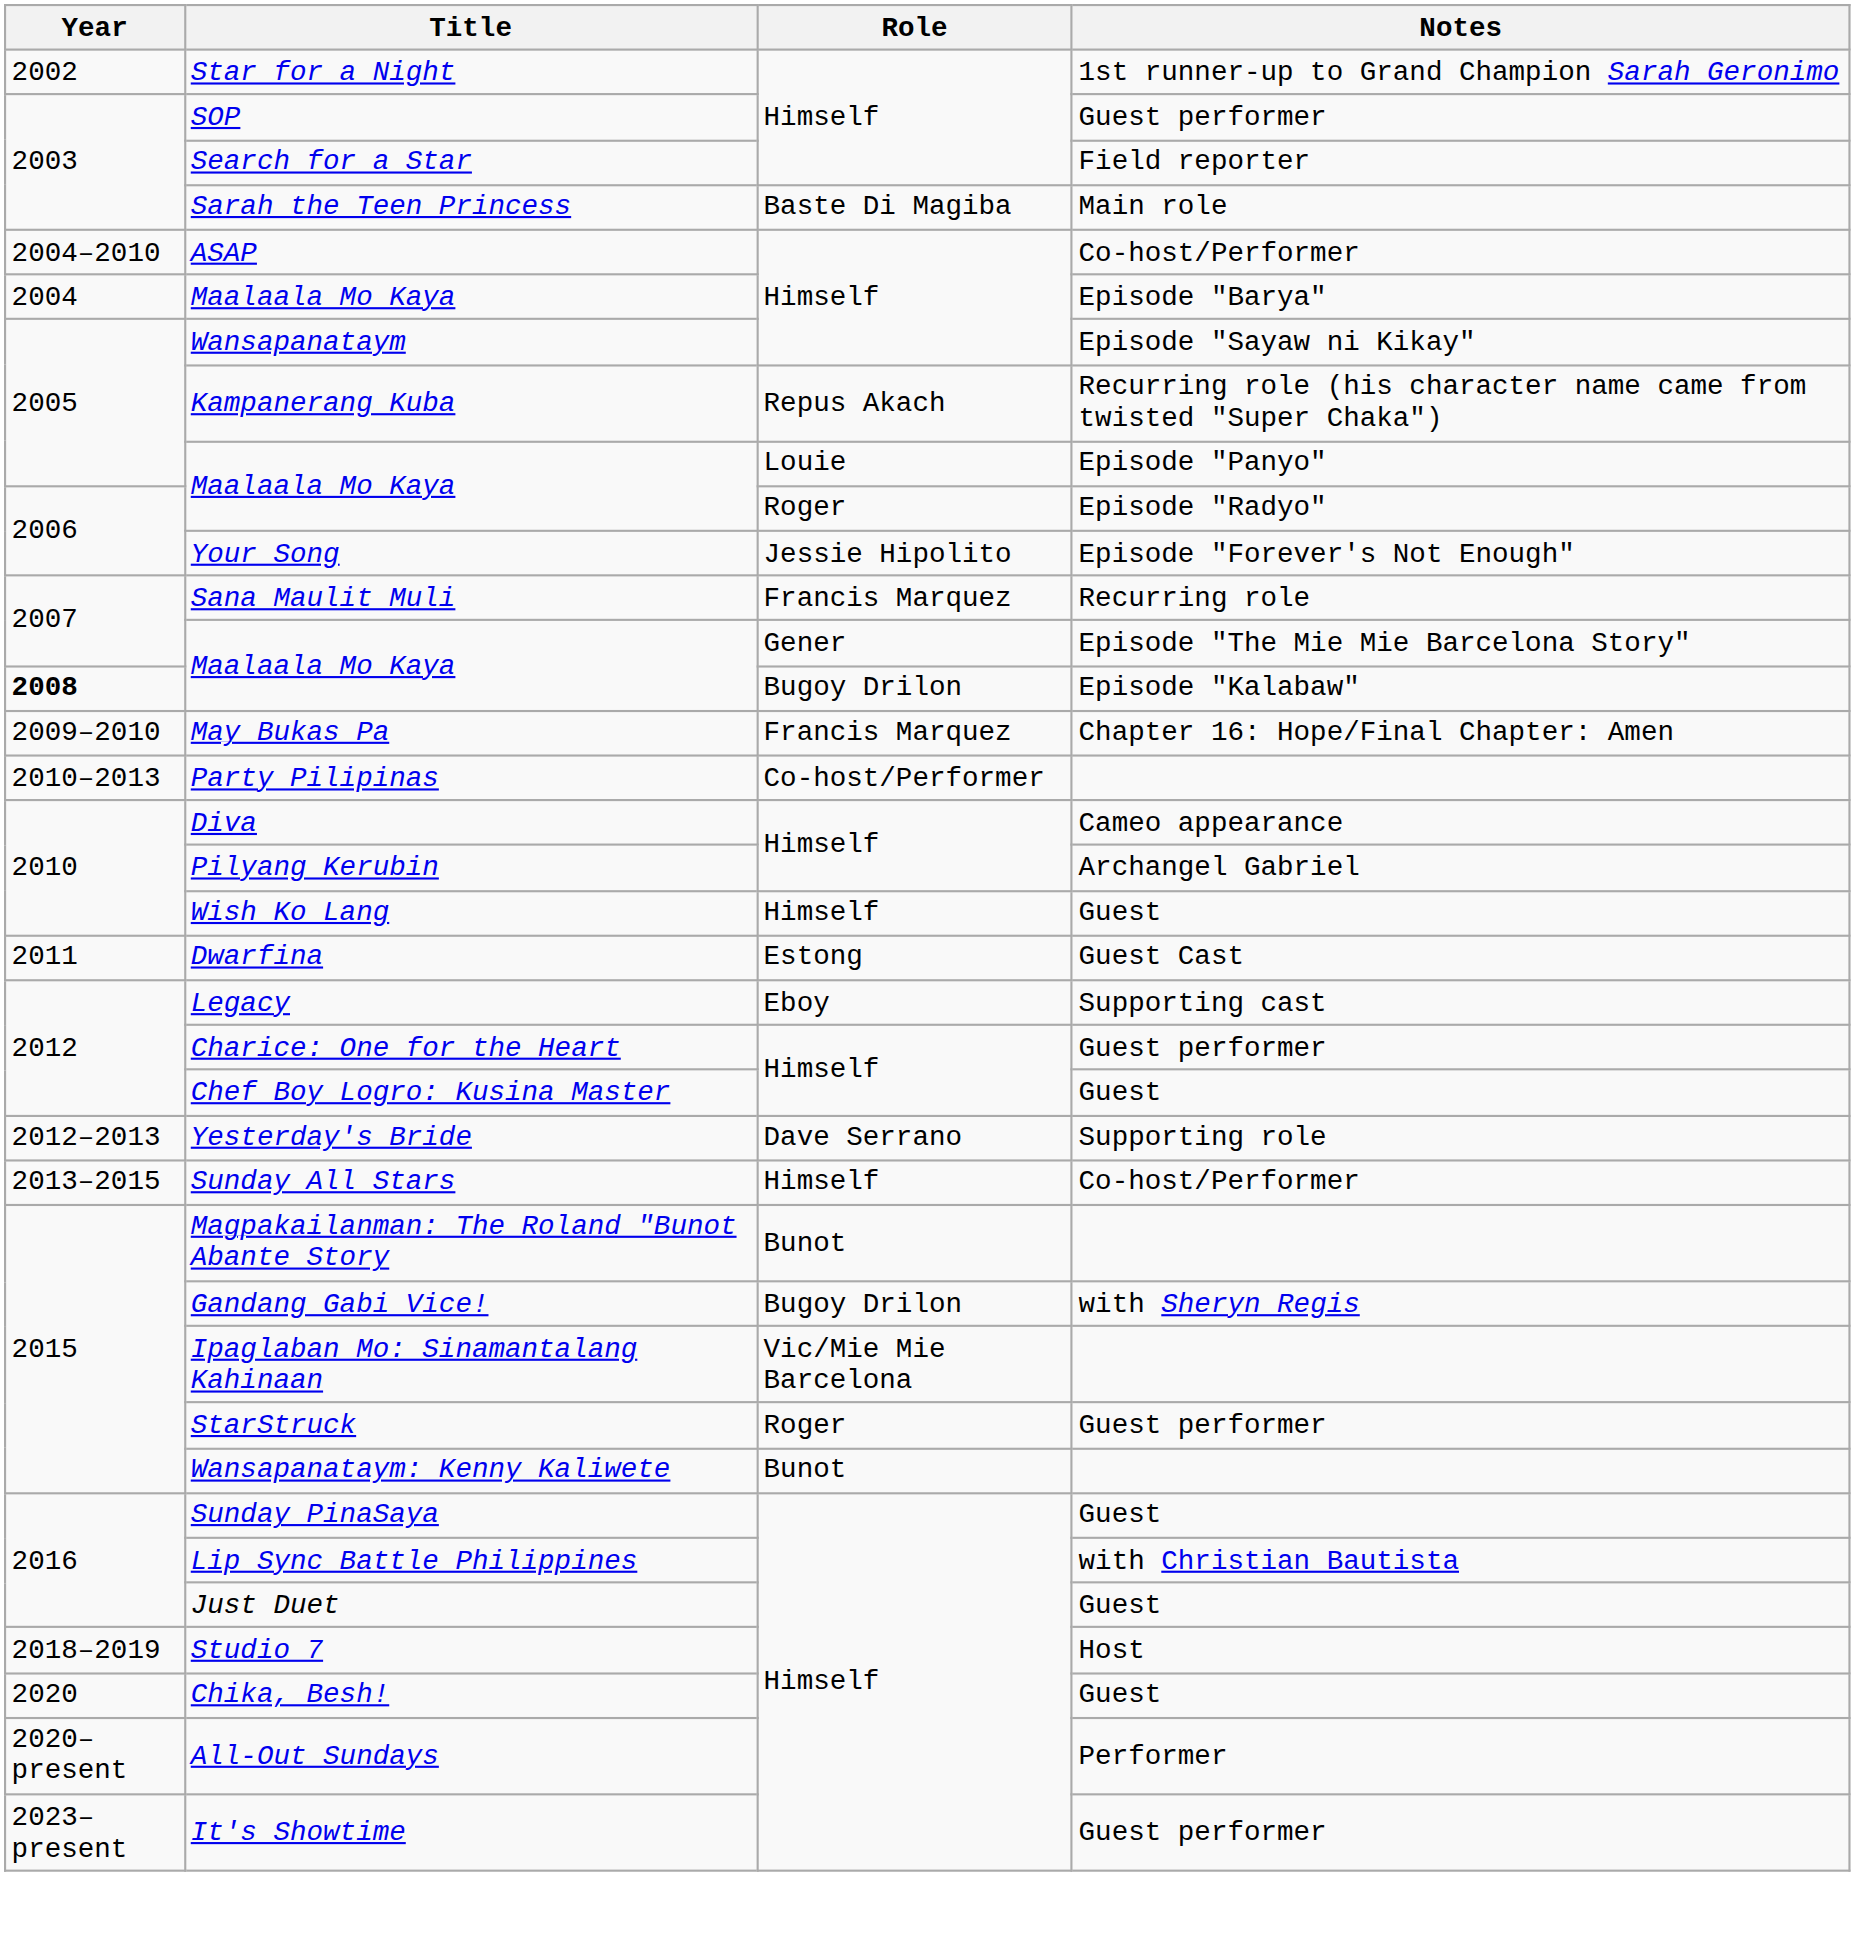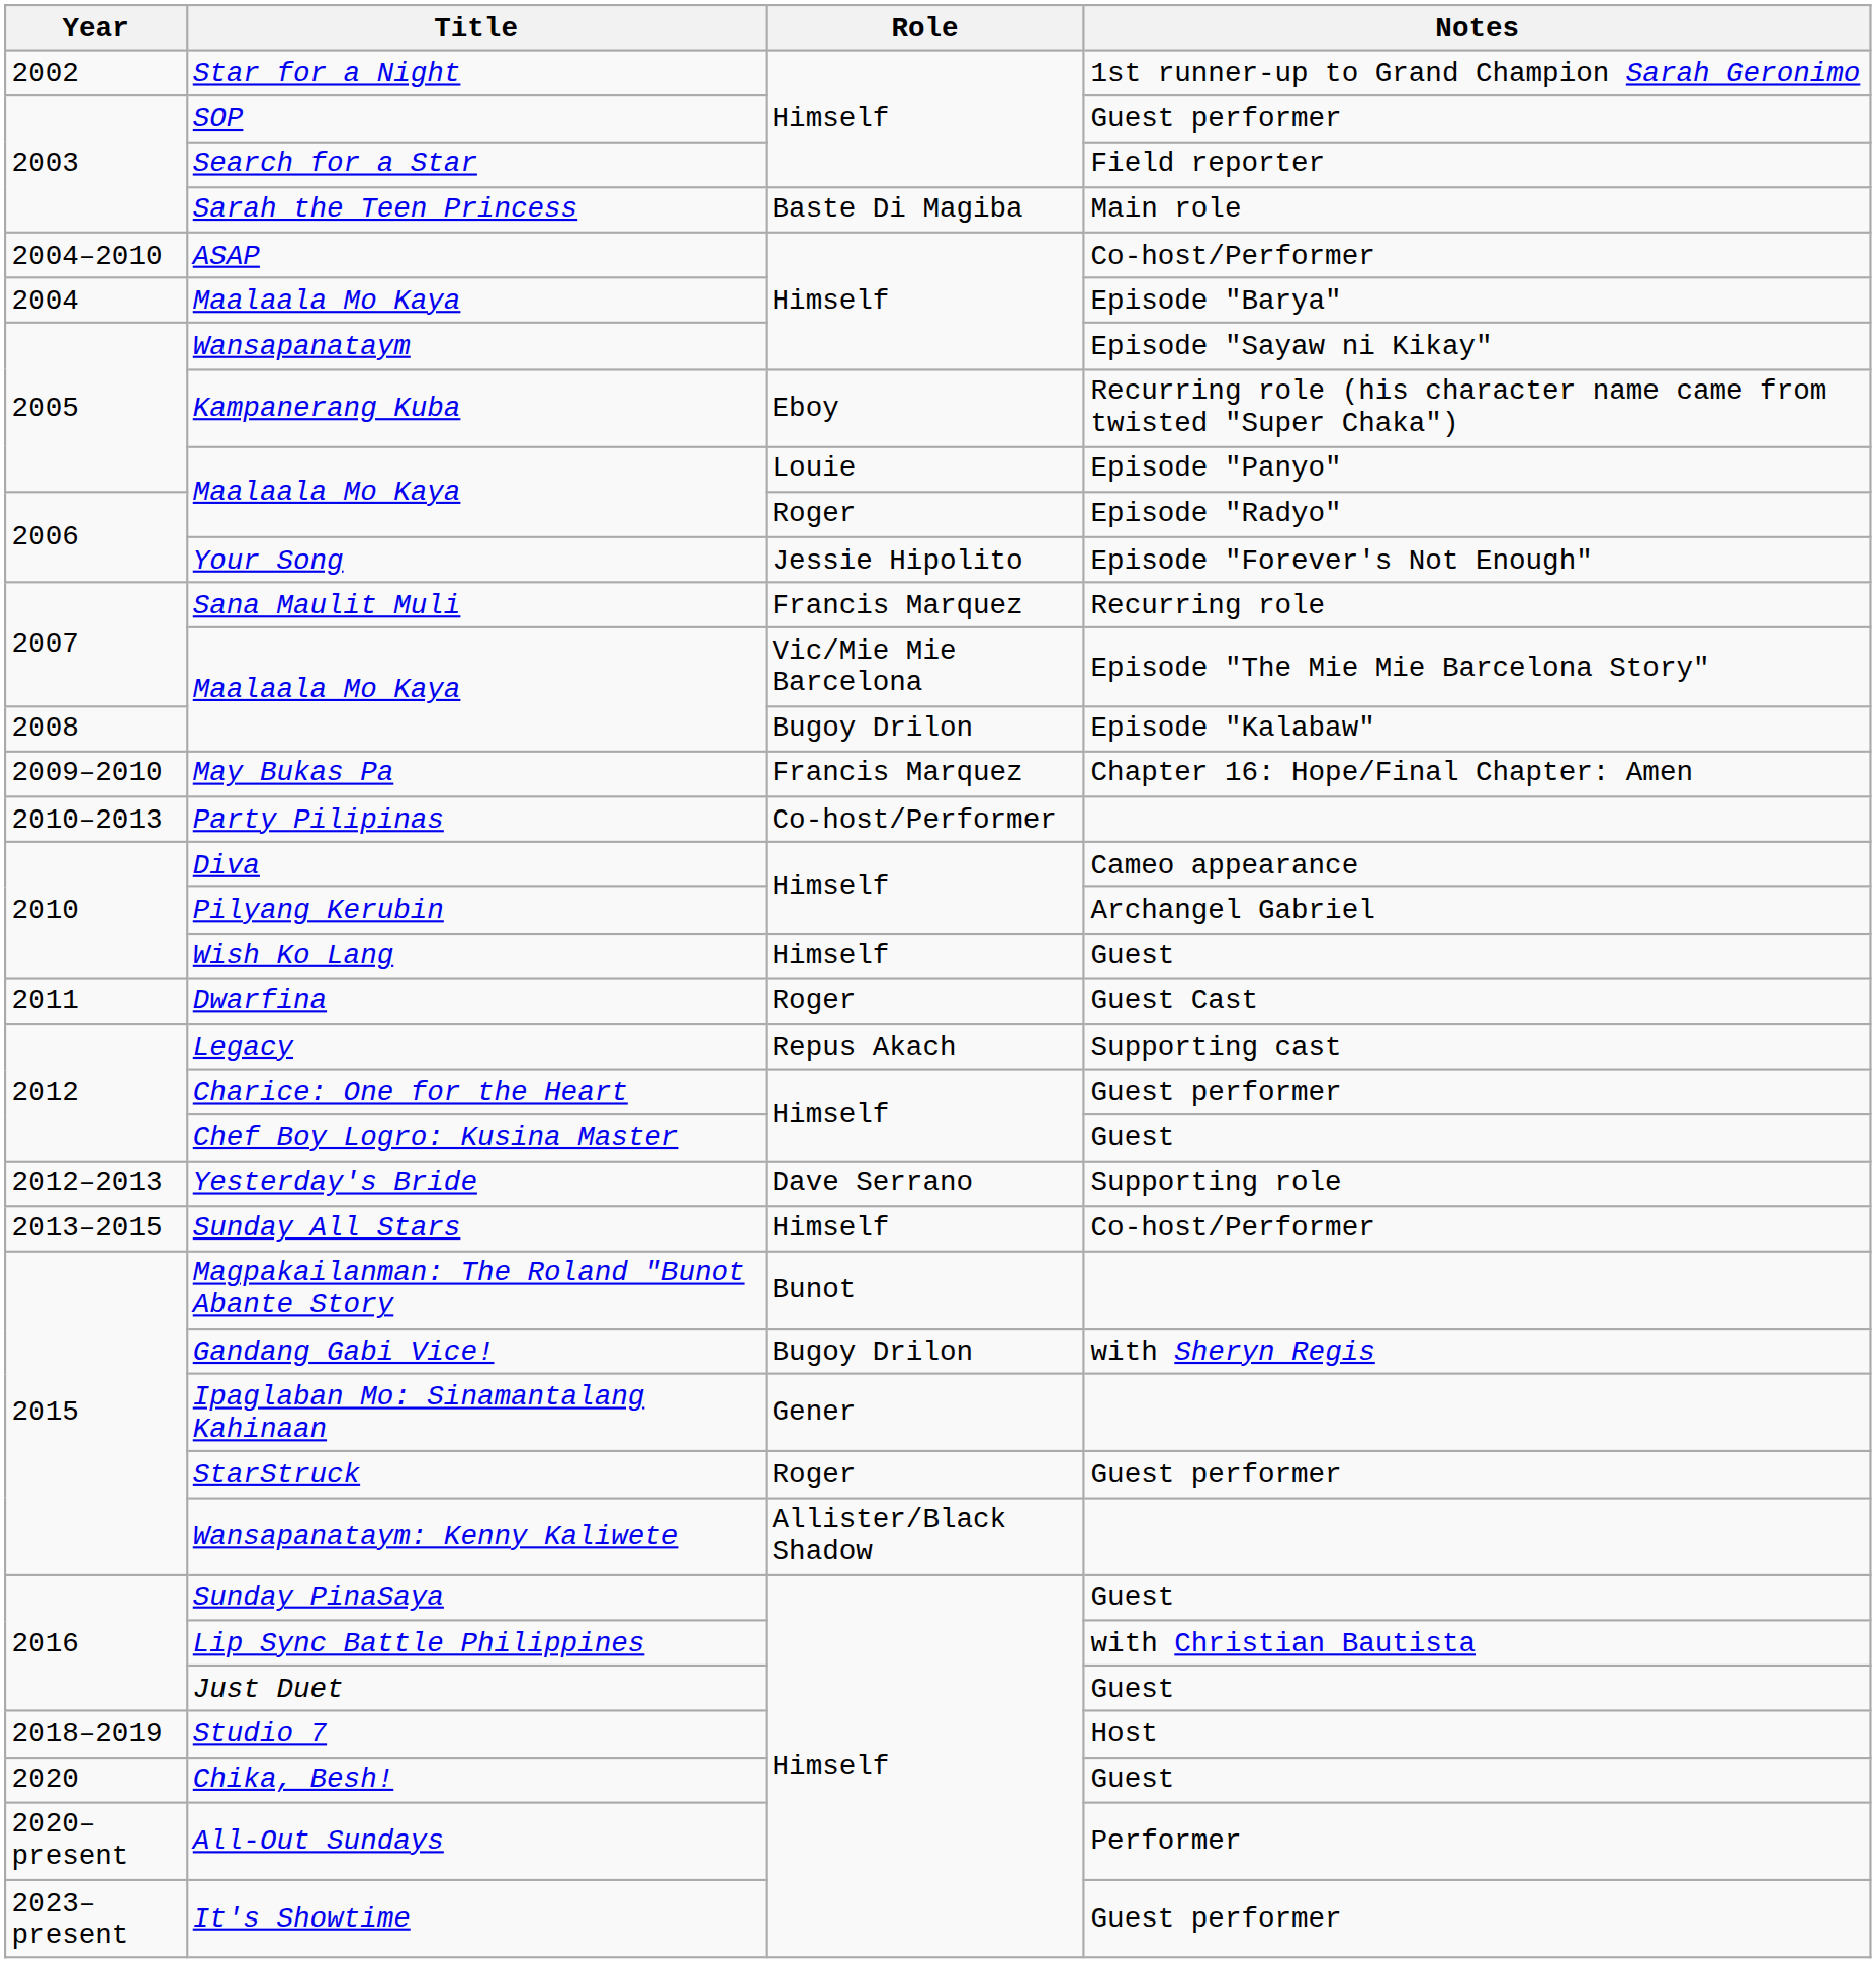Kampanerang Kuba | Role: Repus Akach -> Eboy
Maalaala Mo Kaya / Episode "The Mie Mie Barcelona Story" | Role: Gener -> Vic/Mie Mie Barcelona
Maalaala Mo Kaya / Episode "Kalabaw" | Year: bold -> normal
Dwarfina | Role: Estong -> Roger
Legacy | Role: Eboy -> Repus Akach
Ipaglaban Mo: Sinamantalang Kahinaan | Role: Vic/Mie Mie Barcelona -> Gener
Wansapanataym: Kenny Kaliwete | Role: Bunot -> Allister/Black Shadow
